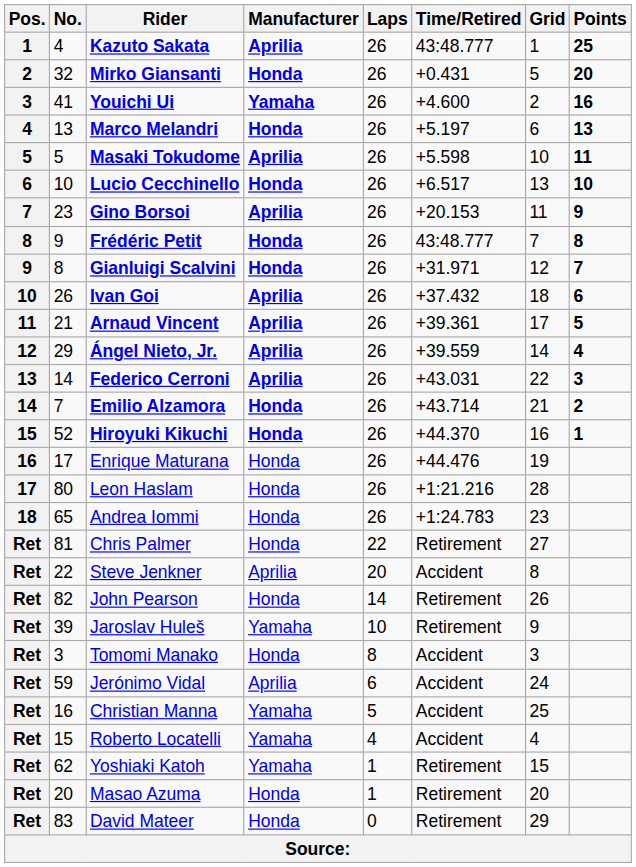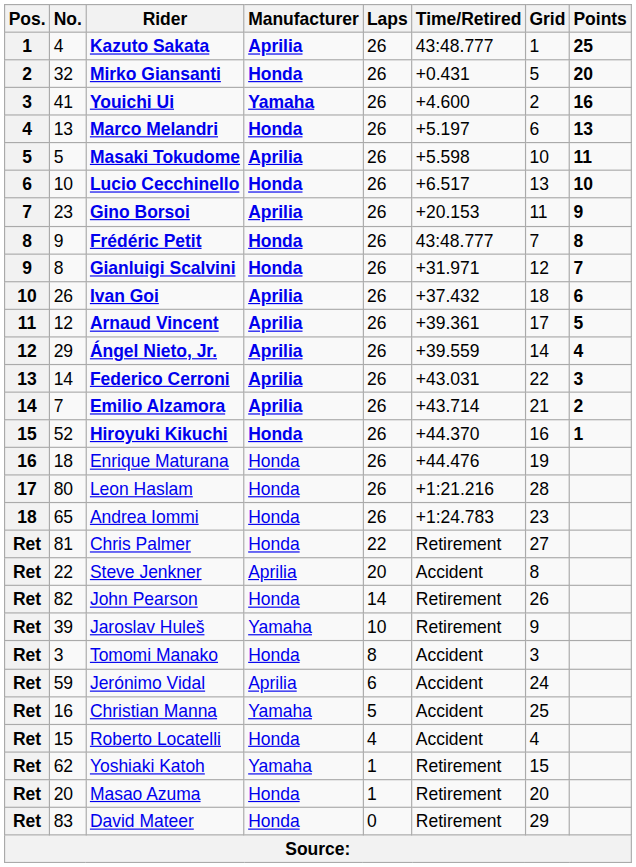Arnaud Vincent | No.: 21 -> 12
Emilio Alzamora | Manufacturer: Honda -> Aprilia
Enrique Maturana | No.: 17 -> 18
Roberto Locatelli | Manufacturer: Yamaha -> Honda
